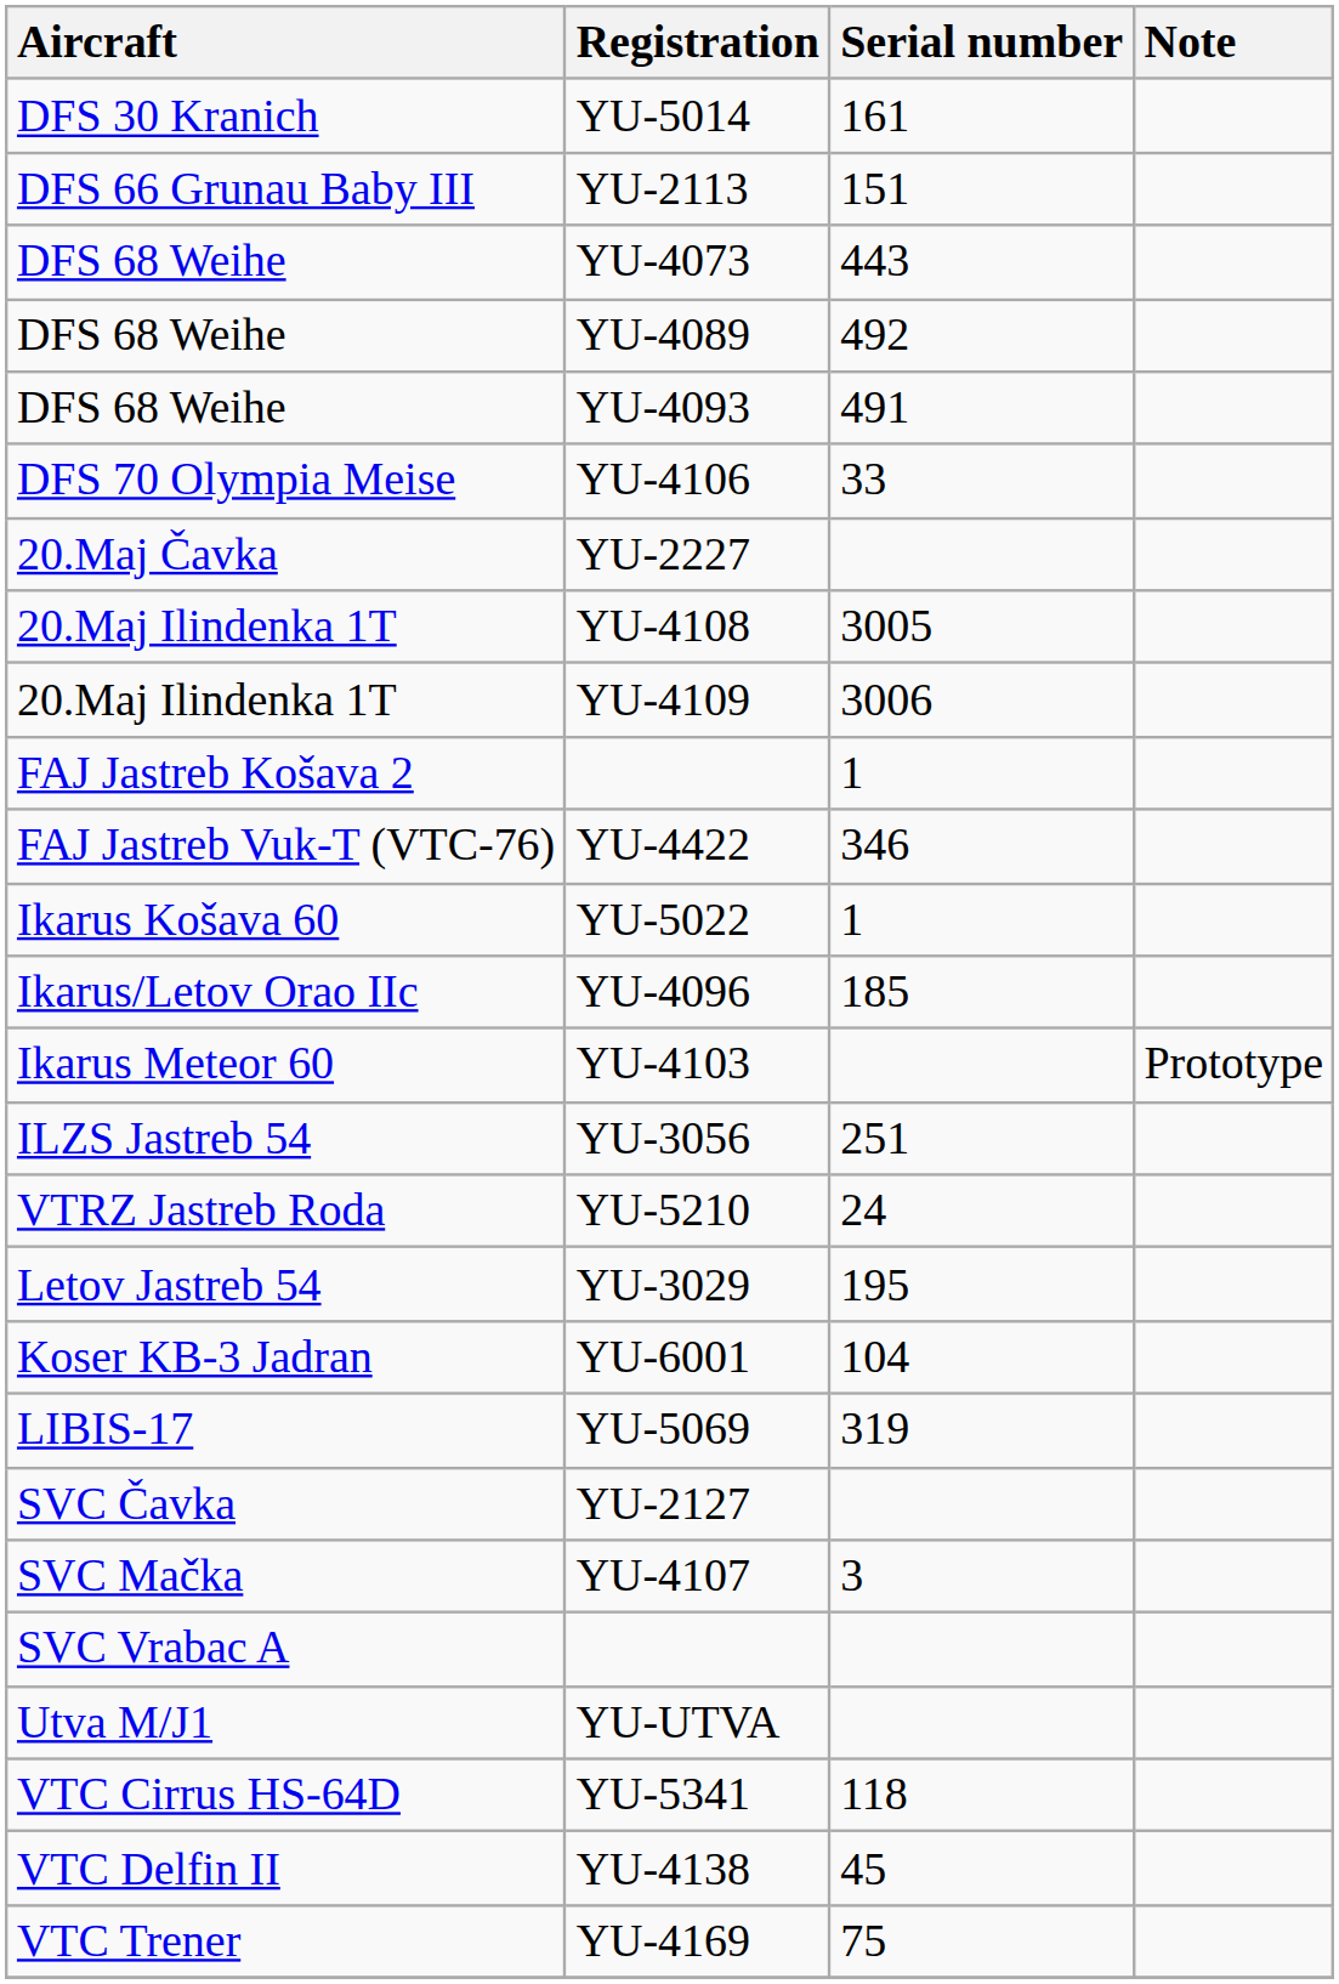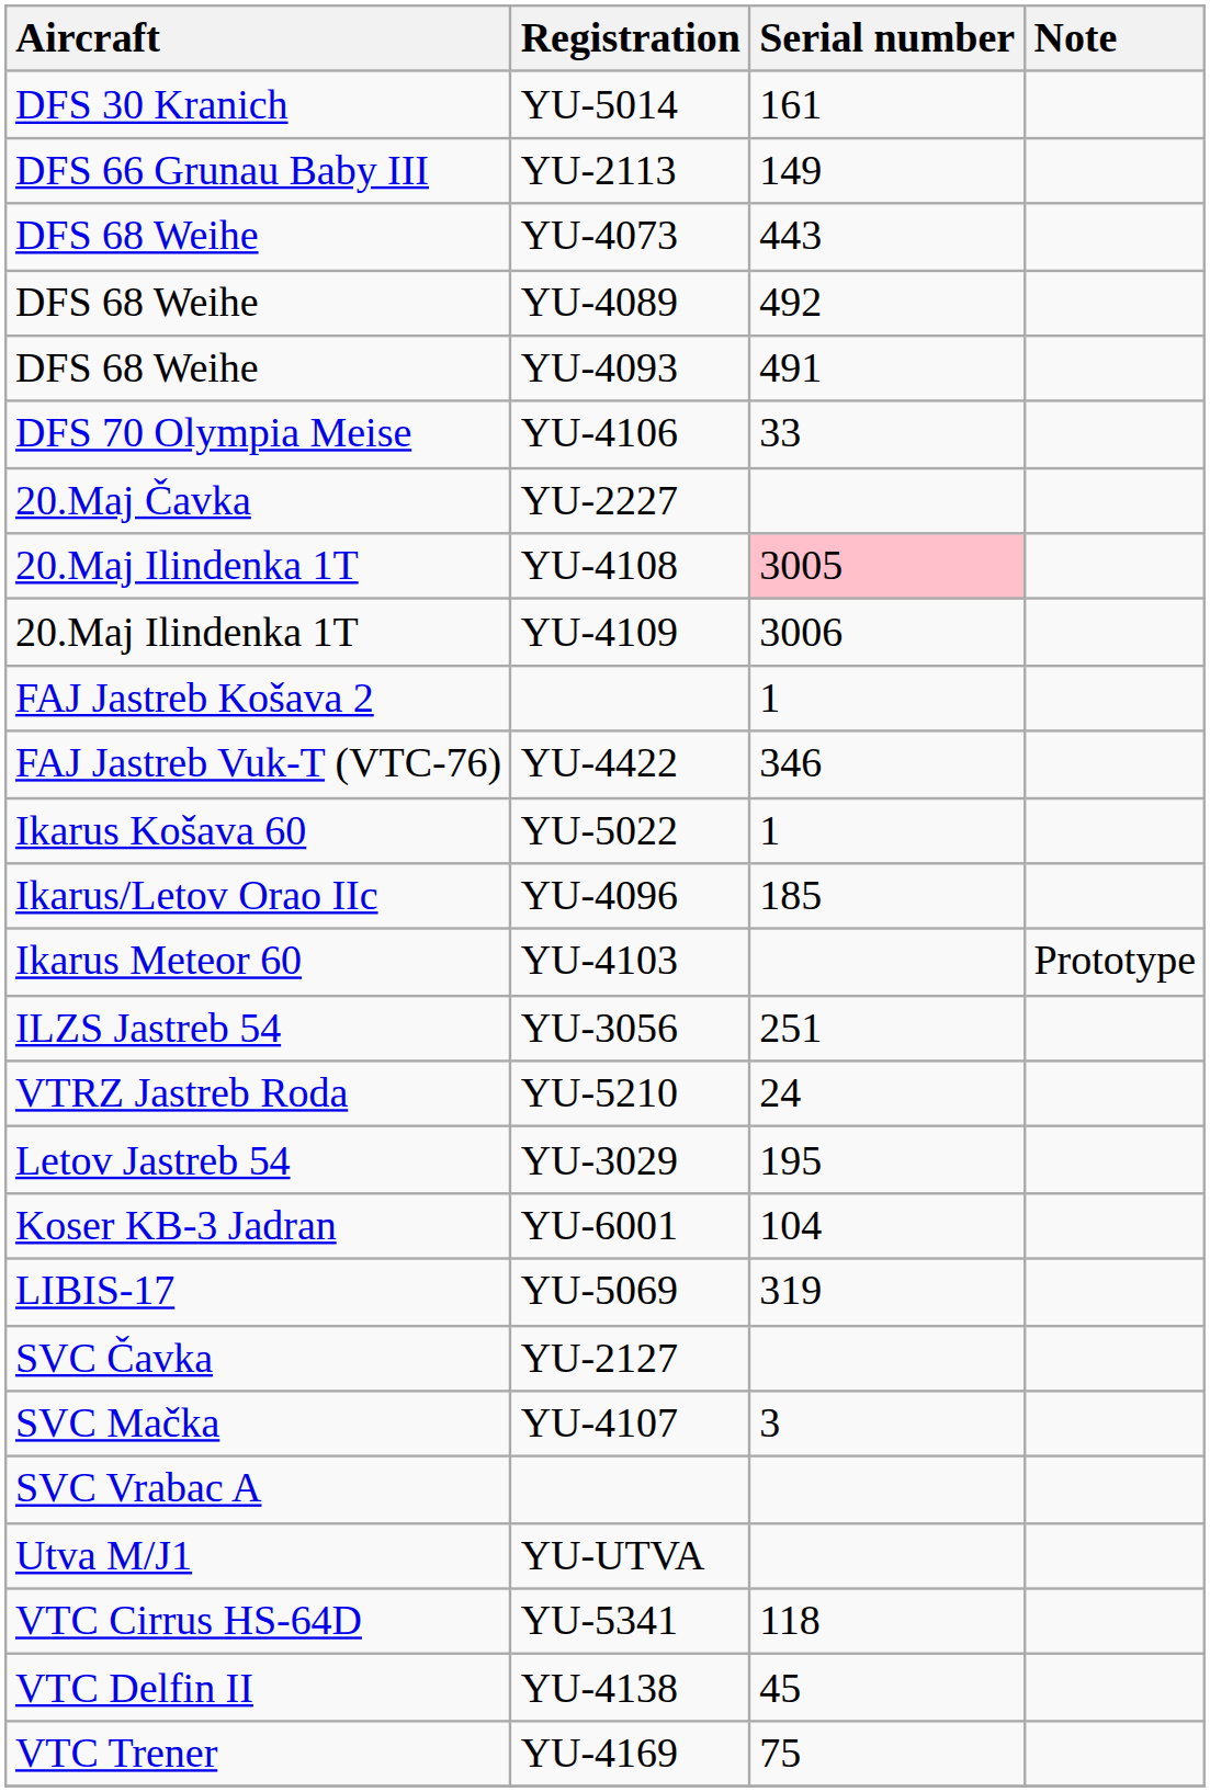YU-2113 | Serial number: 151 -> 149
YU-4108 | Serial number: no background -> pink background
